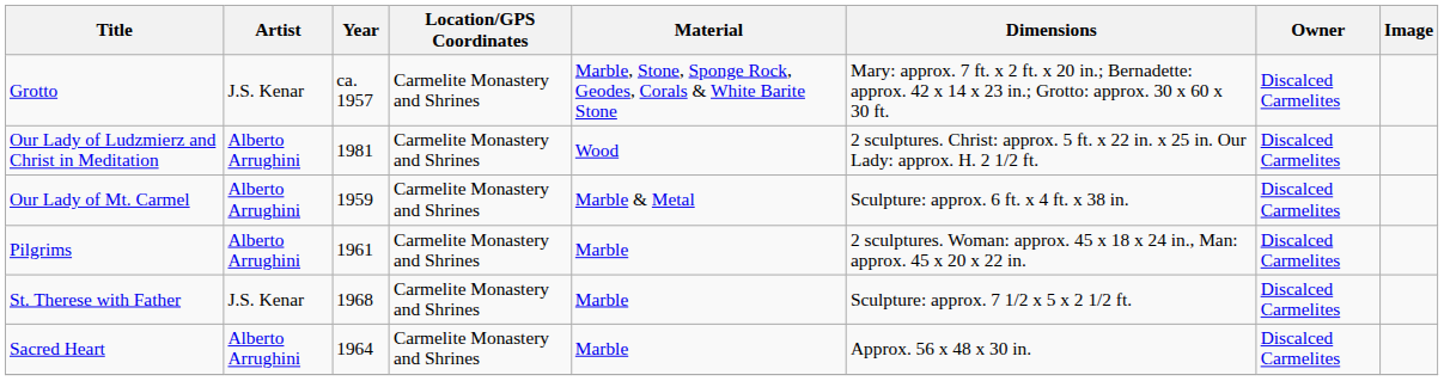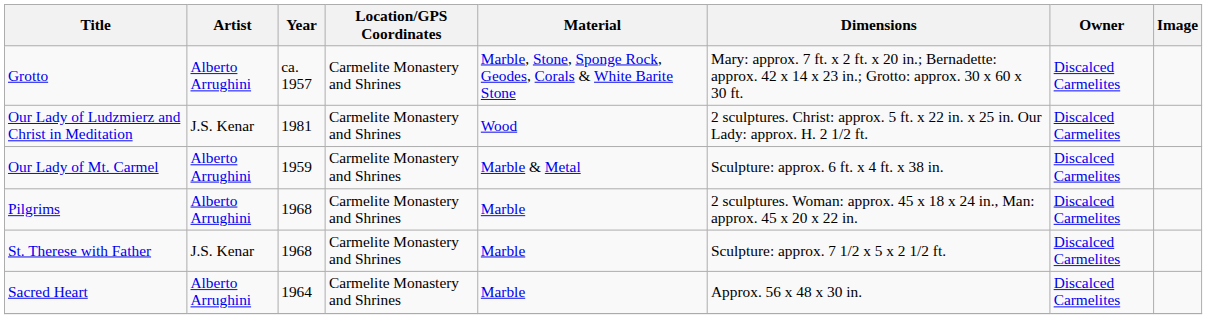Grotto | Artist: J.S. Kenar -> Alberto Arrughini
Our Lady of Ludzmierz and Christ in Meditation | Artist: Alberto Arrughini -> J.S. Kenar
Pilgrims | Year: 1961 -> 1968
